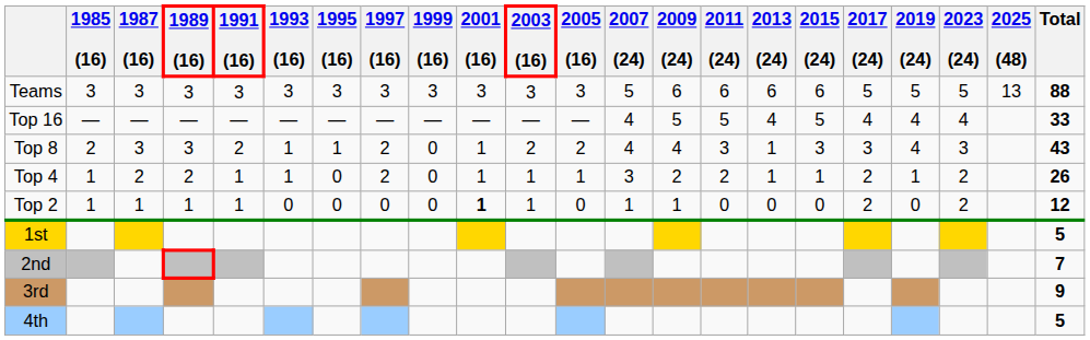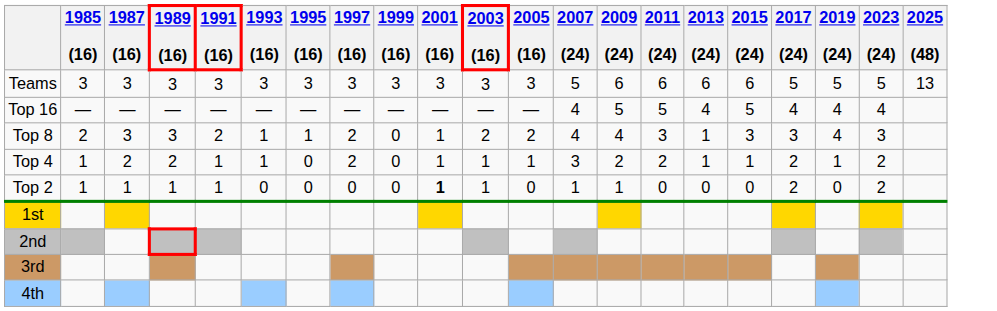- column: Total | 88 | 33 | 43 | 26 | 12 | 5 | 7 | 9 | 5
